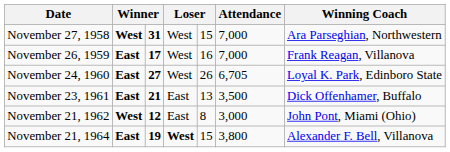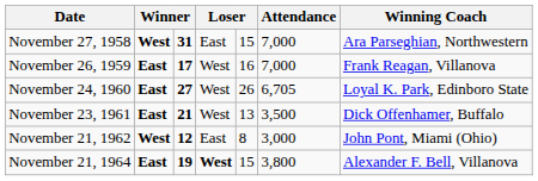November 27, 1958 | column 4: West -> East
November 23, 1961 | column 4: East -> West
